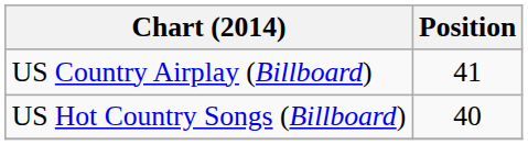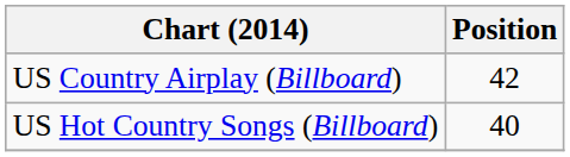US Country Airplay (Billboard) | Position: 41 -> 42
